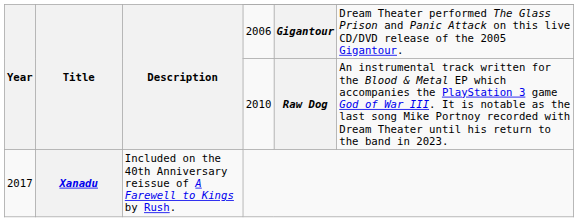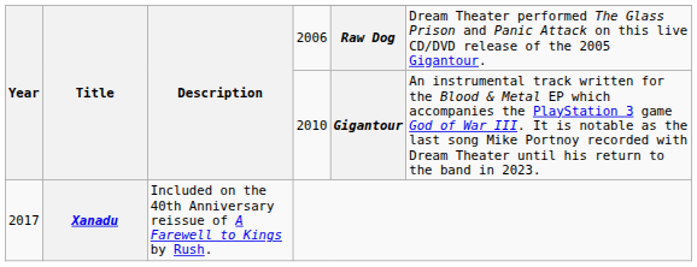2006 | column 5: Gigantour -> Raw Dog
2010 | column 5: Raw Dog -> Gigantour
